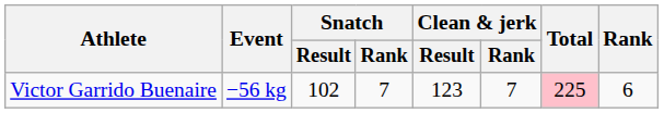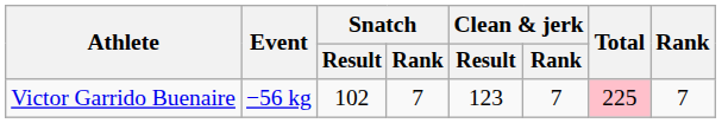Victor Garrido Buenaire | Rank: 6 -> 7
